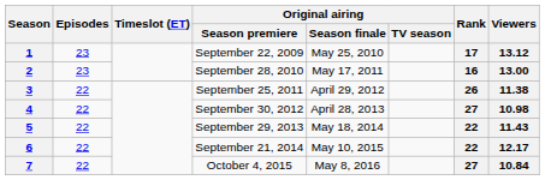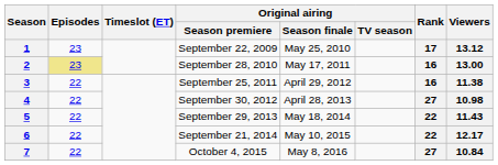2 | Episodes: no background -> khaki background
3 | Rank: 26 -> 16
